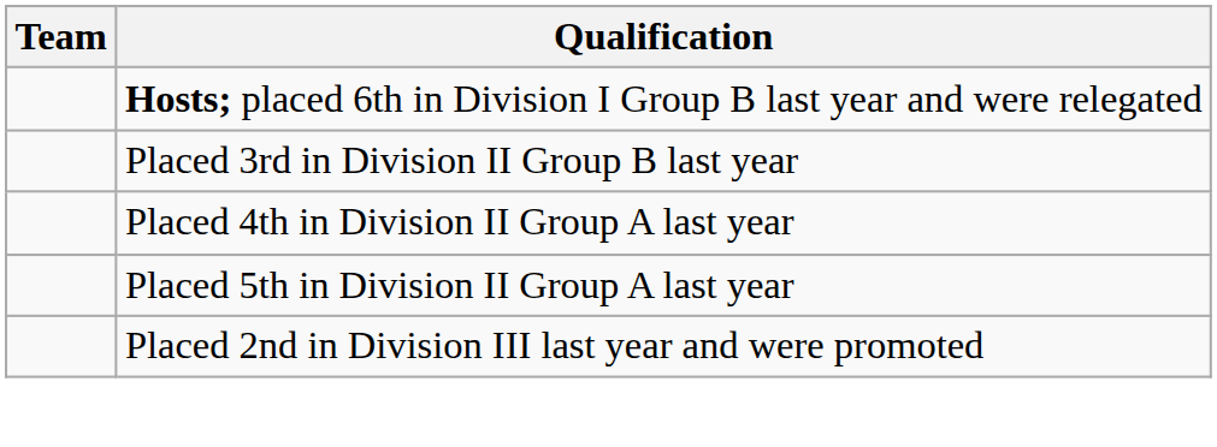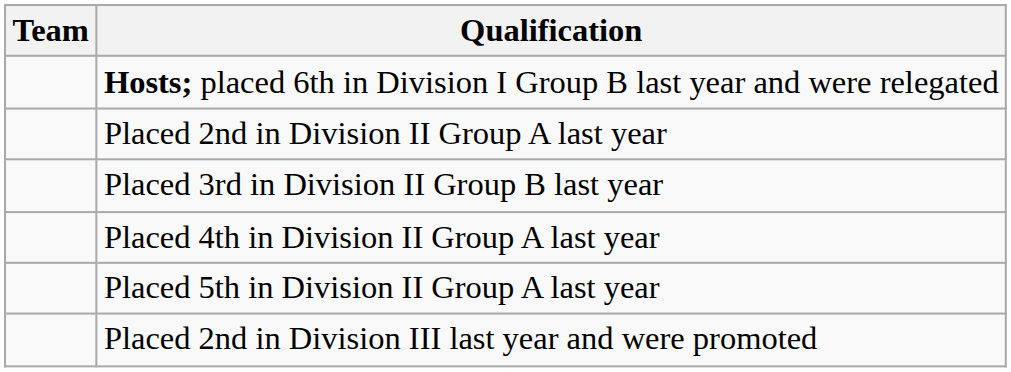+ row: Placed 2nd in Division II Group A last year
